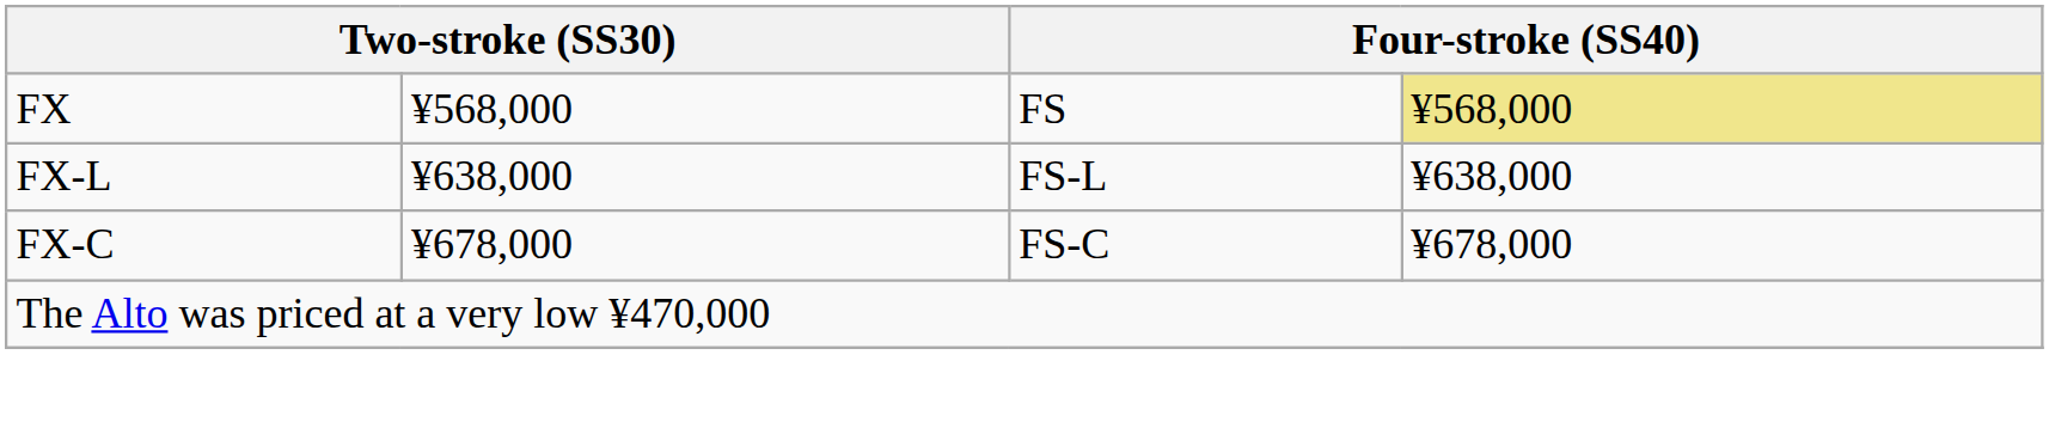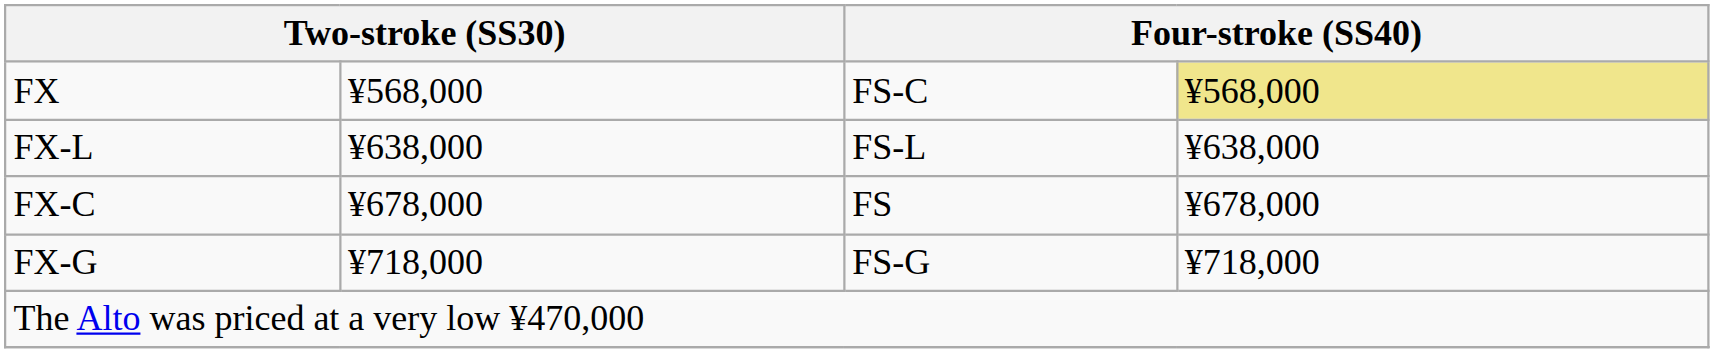FX | column 3: FS -> FS-C
FX-C | column 3: FS-C -> FS
+ row: FX-G | ¥718,000 | FS-G | ¥718,000
